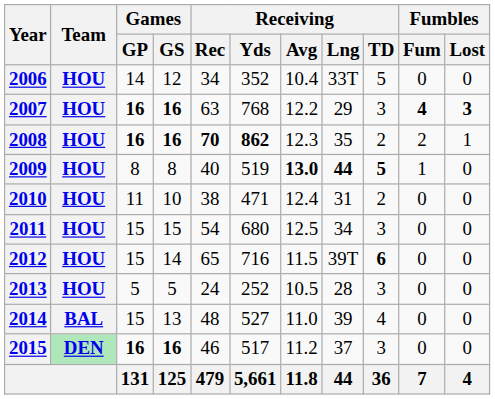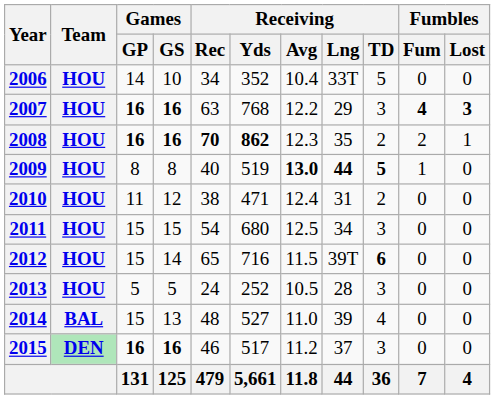2006 | Games / GS: 12 -> 10
2010 | Games / GS: 10 -> 12
